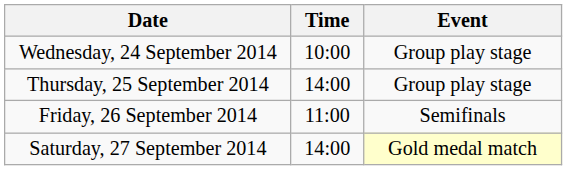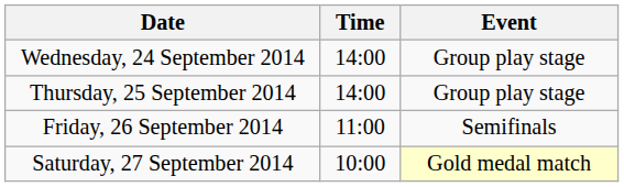Wednesday, 24 September 2014 | Time: 10:00 -> 14:00
Saturday, 27 September 2014 | Time: 14:00 -> 10:00
